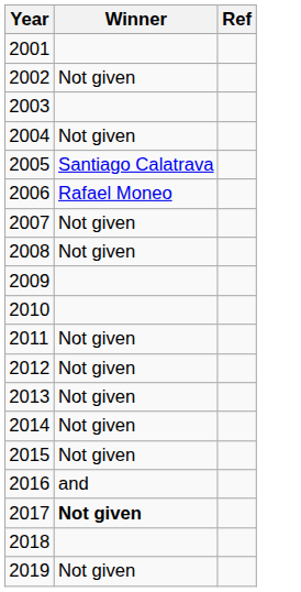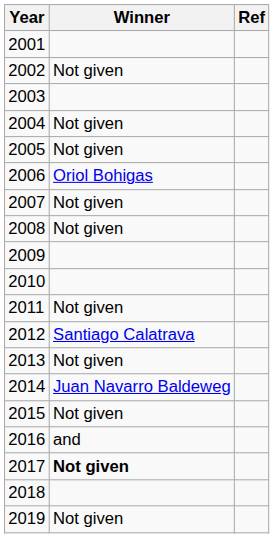2005 | Winner: Santiago Calatrava -> Not given
2006 | Winner: Rafael Moneo -> Oriol Bohigas
2012 | Winner: Not given -> Santiago Calatrava
2014 | Winner: Not given -> Juan Navarro Baldeweg
